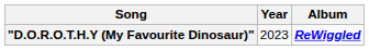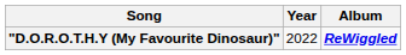"D.O.R.O.T.H.Y (My Favourite Dinosaur)" | Year: 2023 -> 2022
